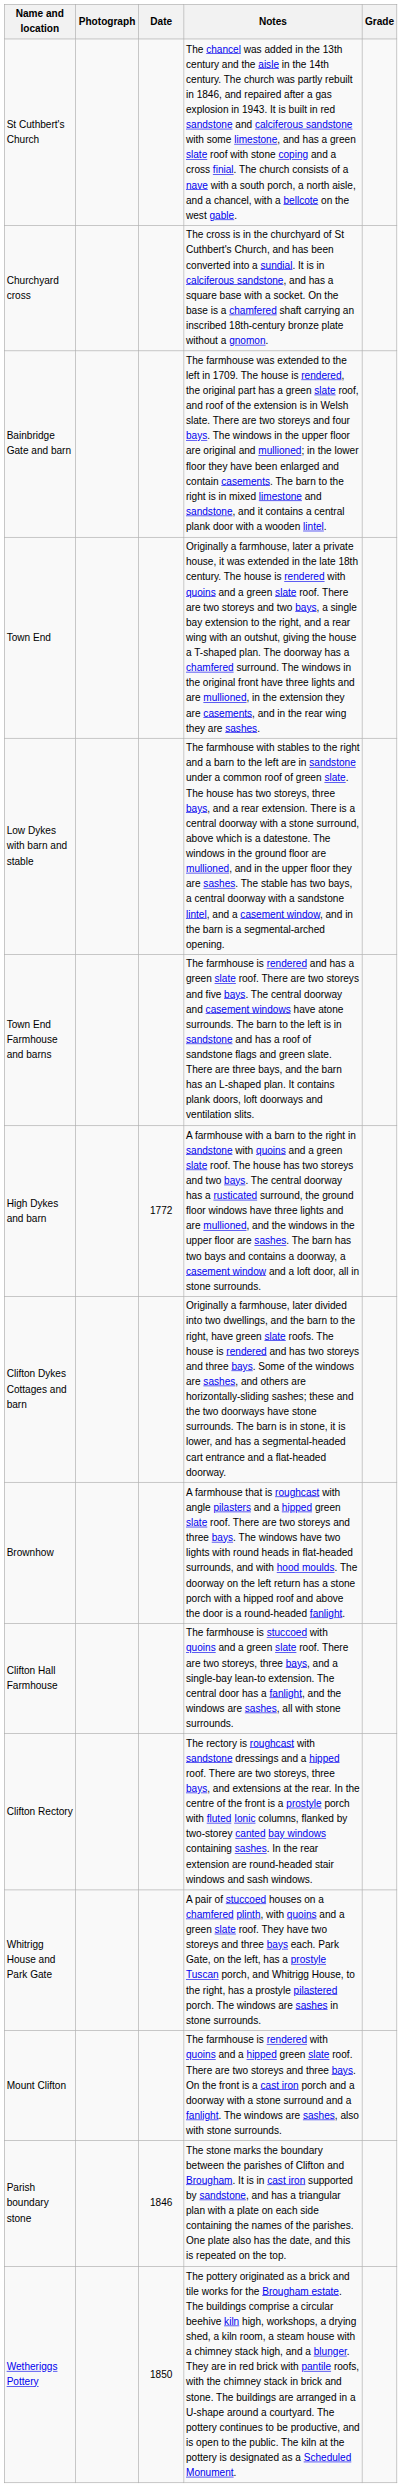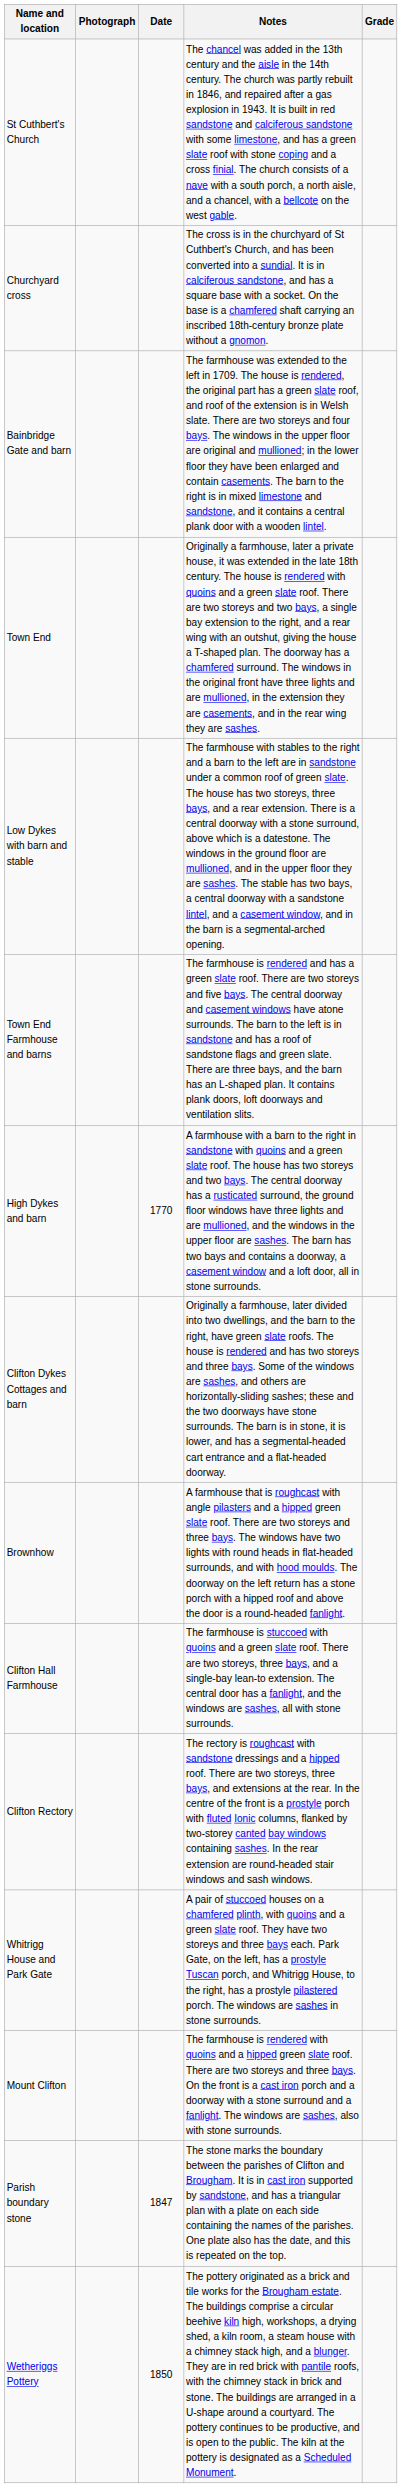High Dykes and barn | Date: 1772 -> 1770
Parish boundary stone | Date: 1846 -> 1847
